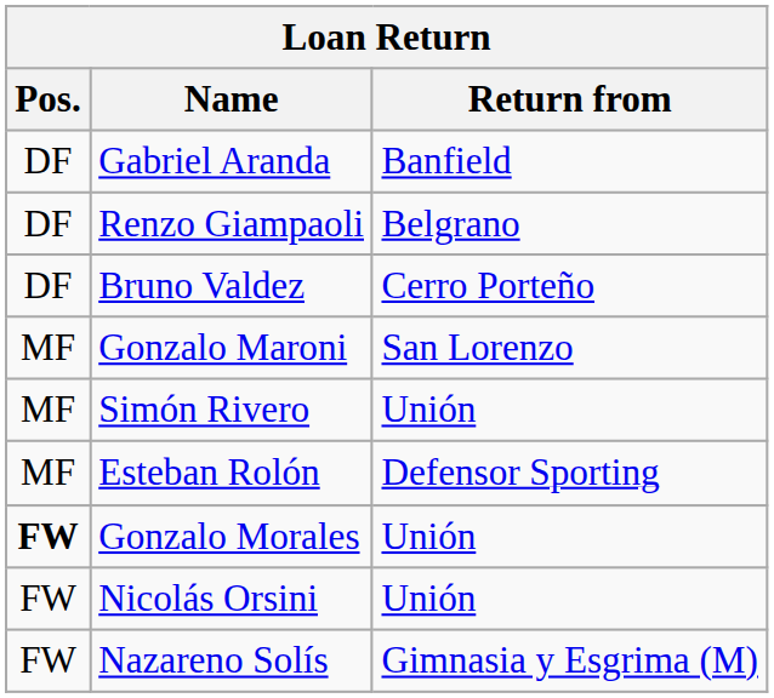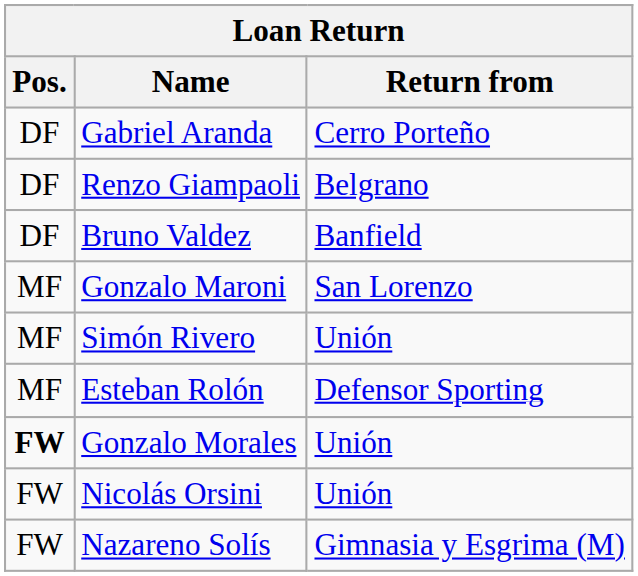Gabriel Aranda | Return from: Banfield -> Cerro Porteño
Bruno Valdez | Return from: Cerro Porteño -> Banfield
